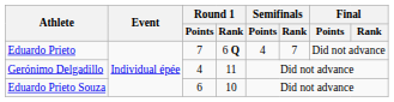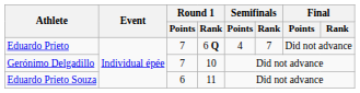Gerónimo Delgadillo | Round 1 / Points: 4 -> 7
Gerónimo Delgadillo | Round 1 / Rank: 11 -> 10
Eduardo Prieto Souza | Round 1 / Rank: 10 -> 11
